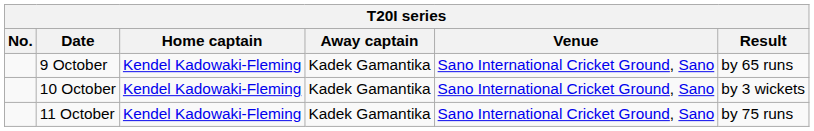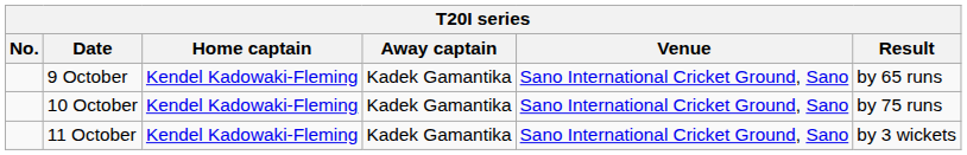10 October | Result: by 3 wickets -> by 75 runs
11 October | Result: by 75 runs -> by 3 wickets
